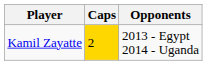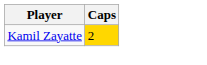- column: Opponents | 2013 - Egypt 2014 - Uganda
